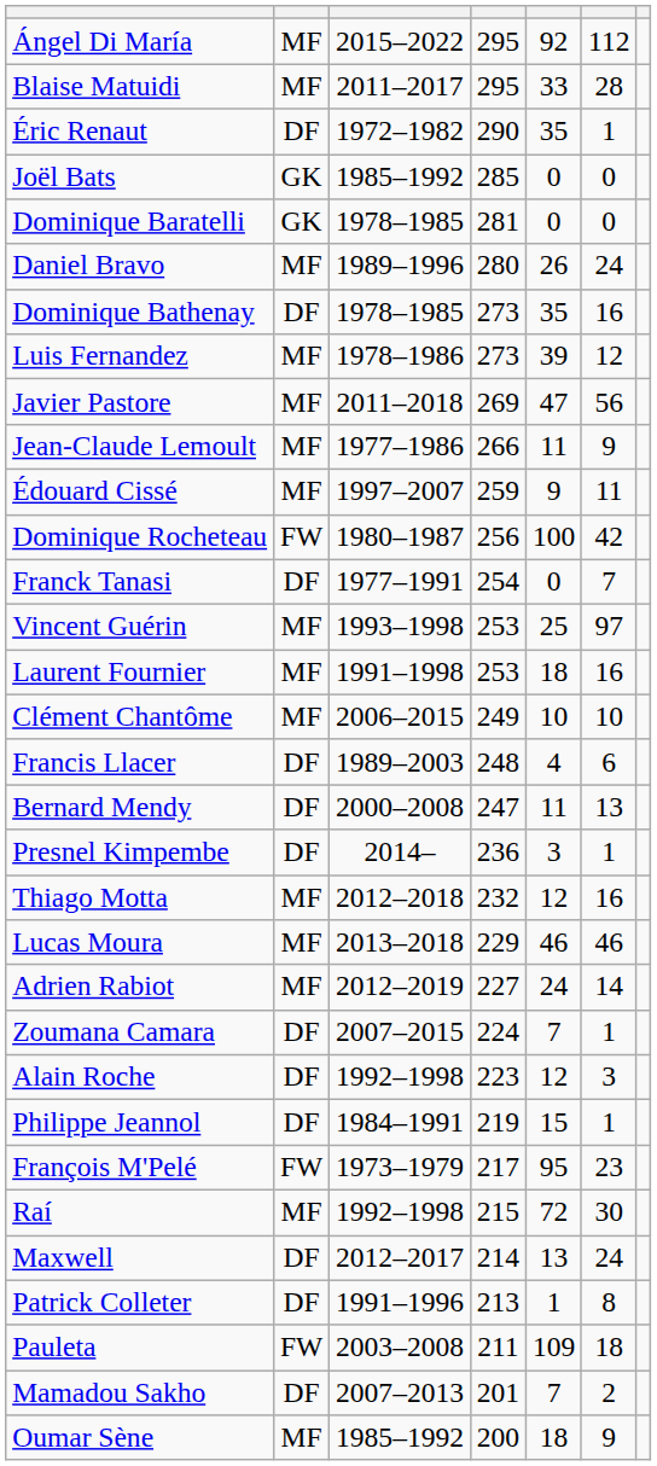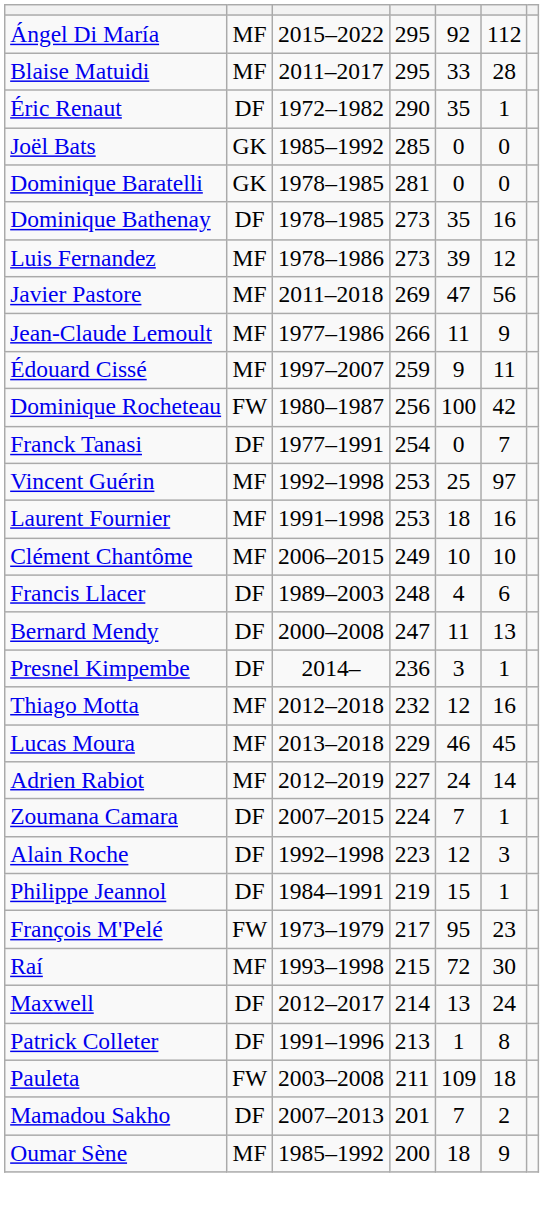- row: Daniel Bravo | MF | 1989–1996 | 280 | 26 | 24
Vincent Guérin | column 3: 1993–1998 -> 1992–1998
Lucas Moura | column 6: 46 -> 45
Raí | column 3: 1992–1998 -> 1993–1998
